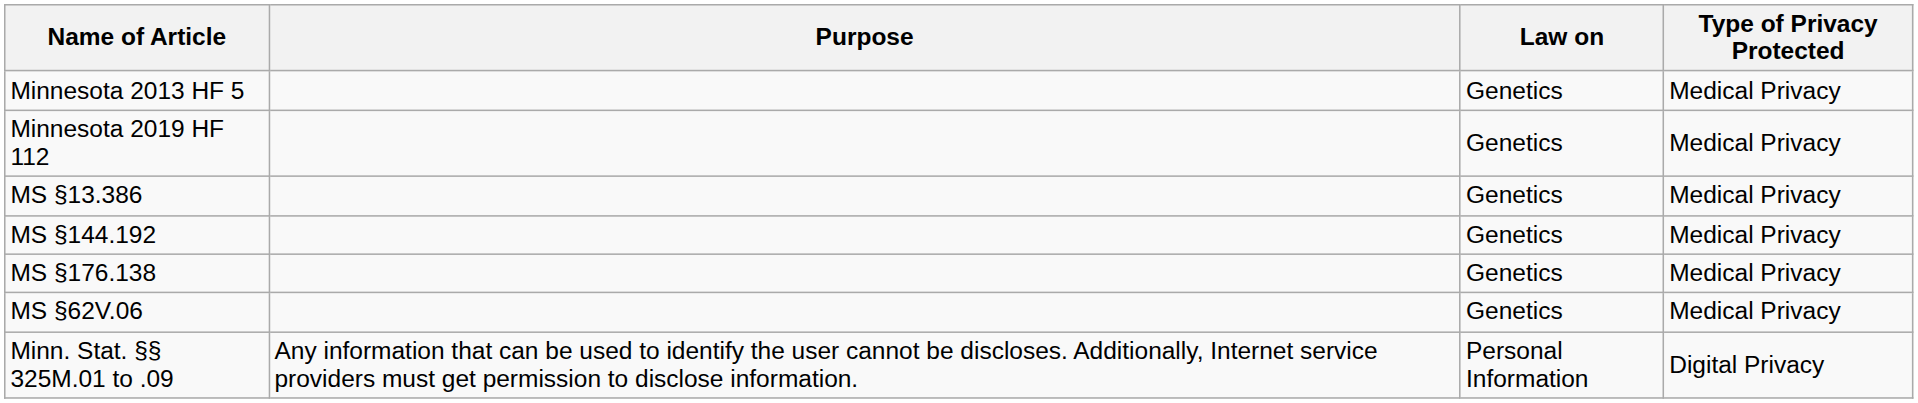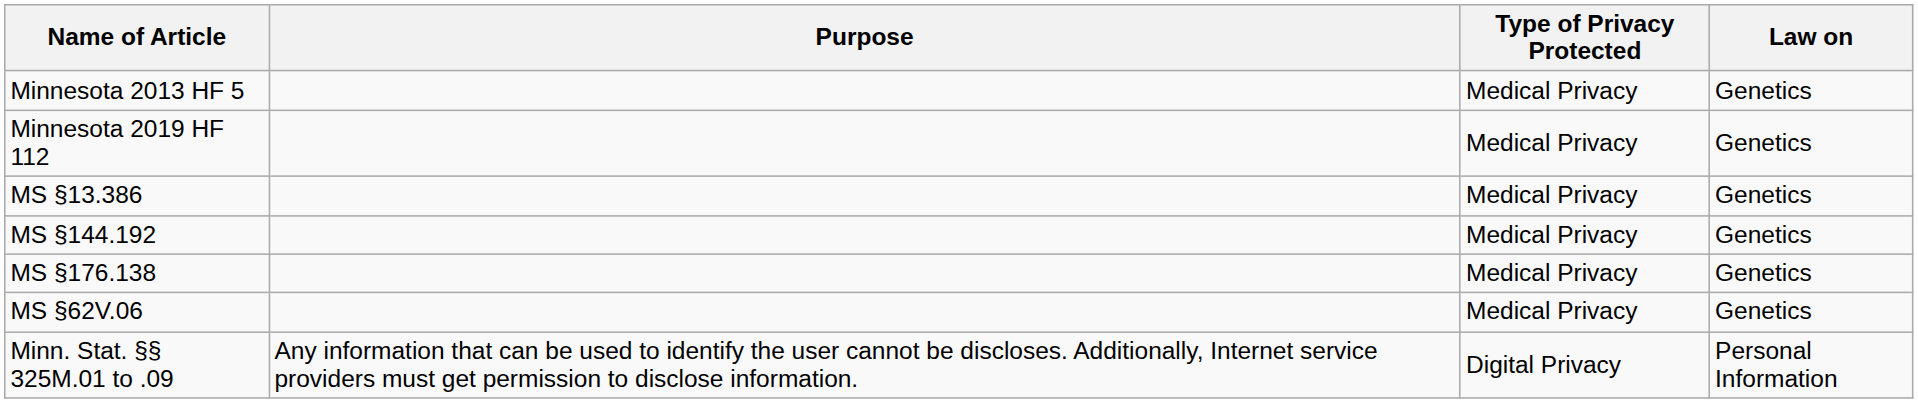columns swapped: Type of Privacy Protected <-> Law on
